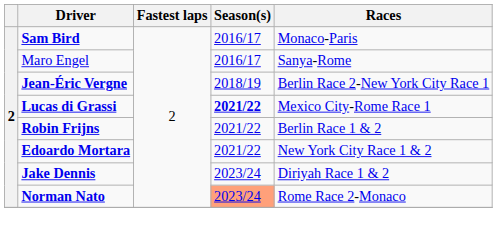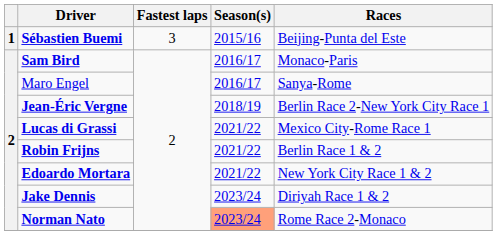+ row: 1 | Sébastien Buemi | 3 | 2015/16 | Beijing-Punta del Este
Lucas di Grassi | Season(s): bold -> normal
